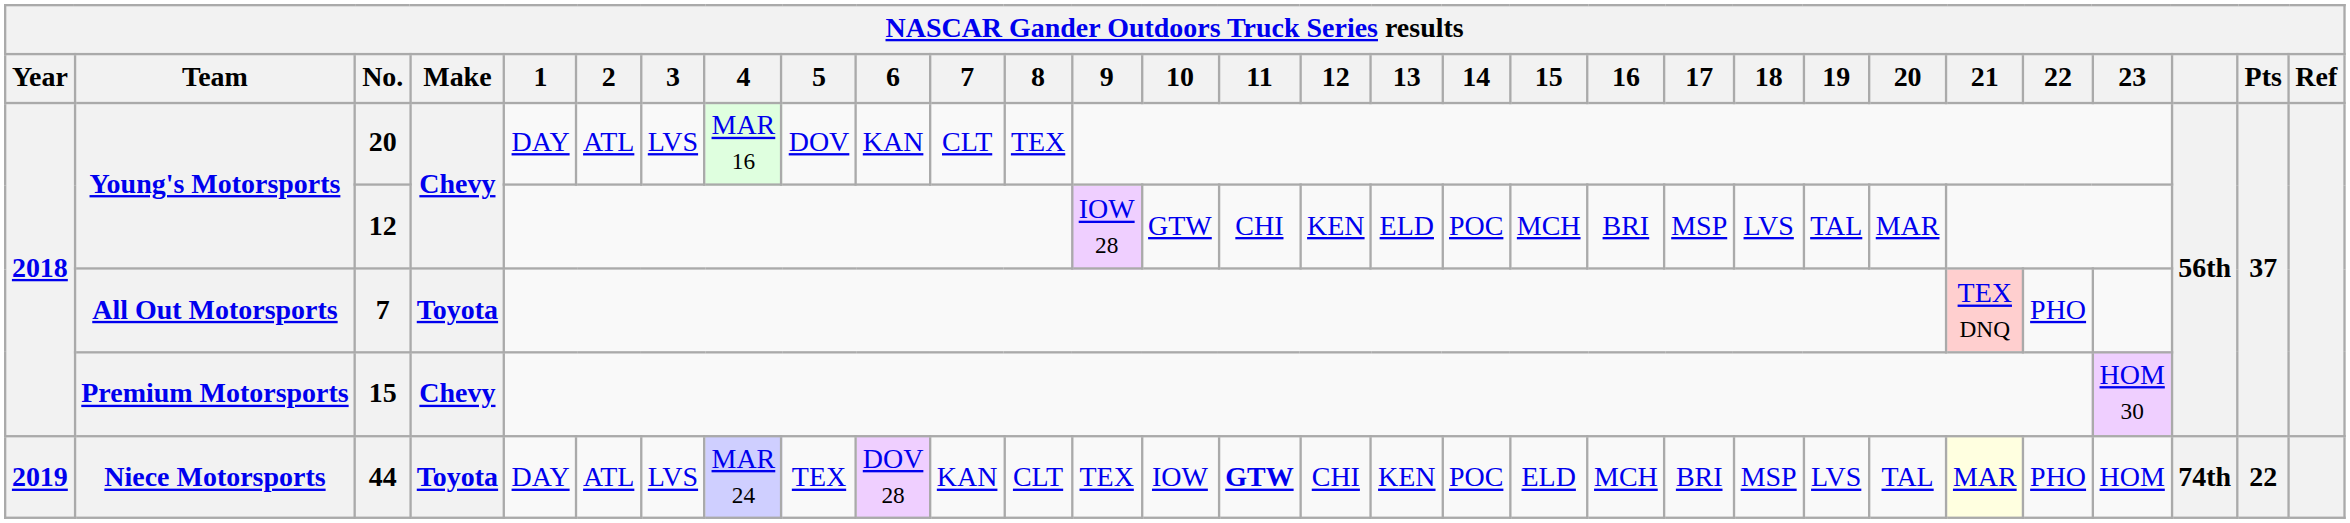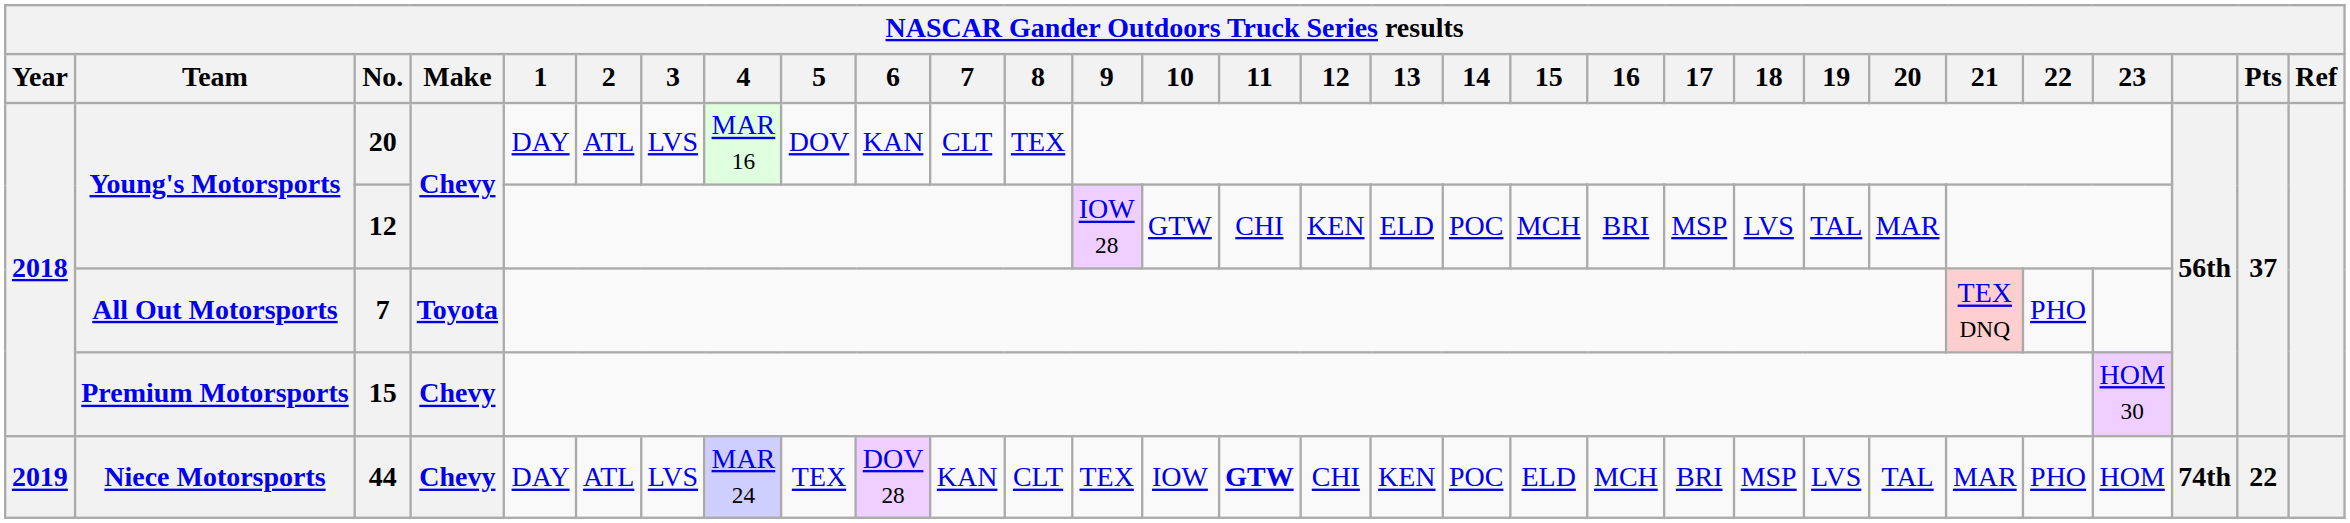44 | Make: Toyota -> Chevy
44 | 21: lightyellow background -> no background
